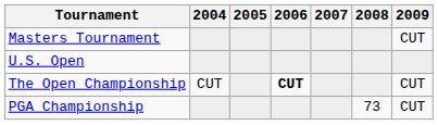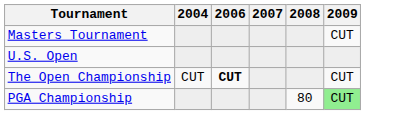- column: 2005
PGA Championship | 2008: 73 -> 80
PGA Championship | 2009: no background -> lightgreen background
